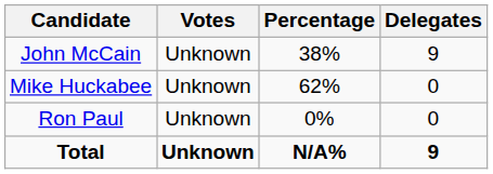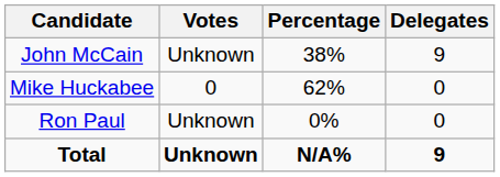Mike Huckabee | Votes: Unknown -> 0
